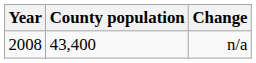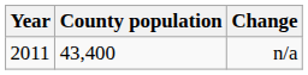n/a | Year: 2008 -> 2011
